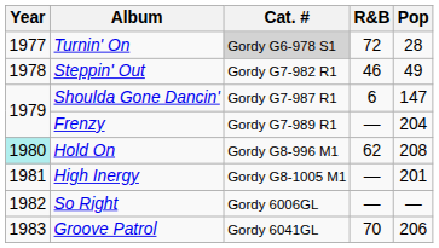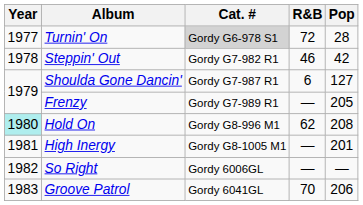Steppin' Out | Pop: 49 -> 42
Shoulda Gone Dancin' | Pop: 147 -> 127
Frenzy | Pop: 204 -> 205
